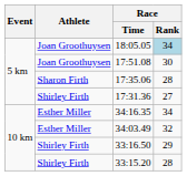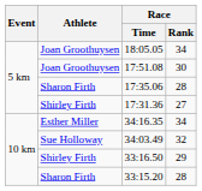18:05.05 | Race / Rank: lightblue background -> no background
34:03.49 | Athlete: Esther Miller -> Sue Holloway
33:15.20 | Athlete: Shirley Firth -> Sharon Firth
